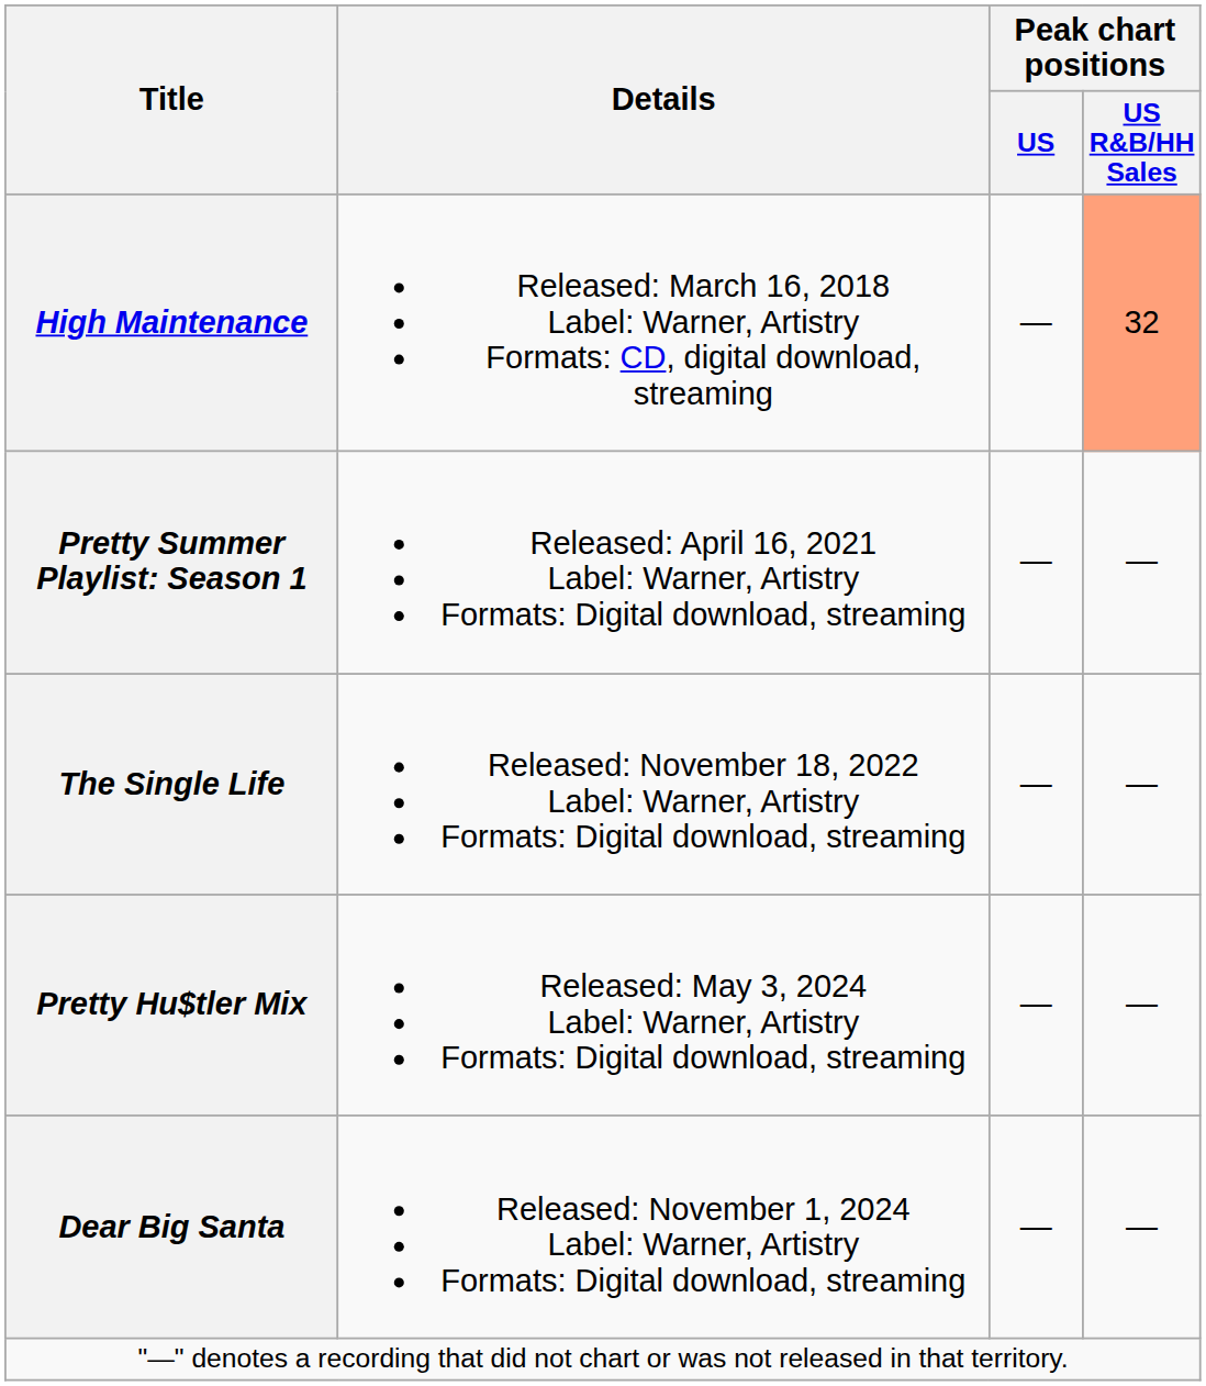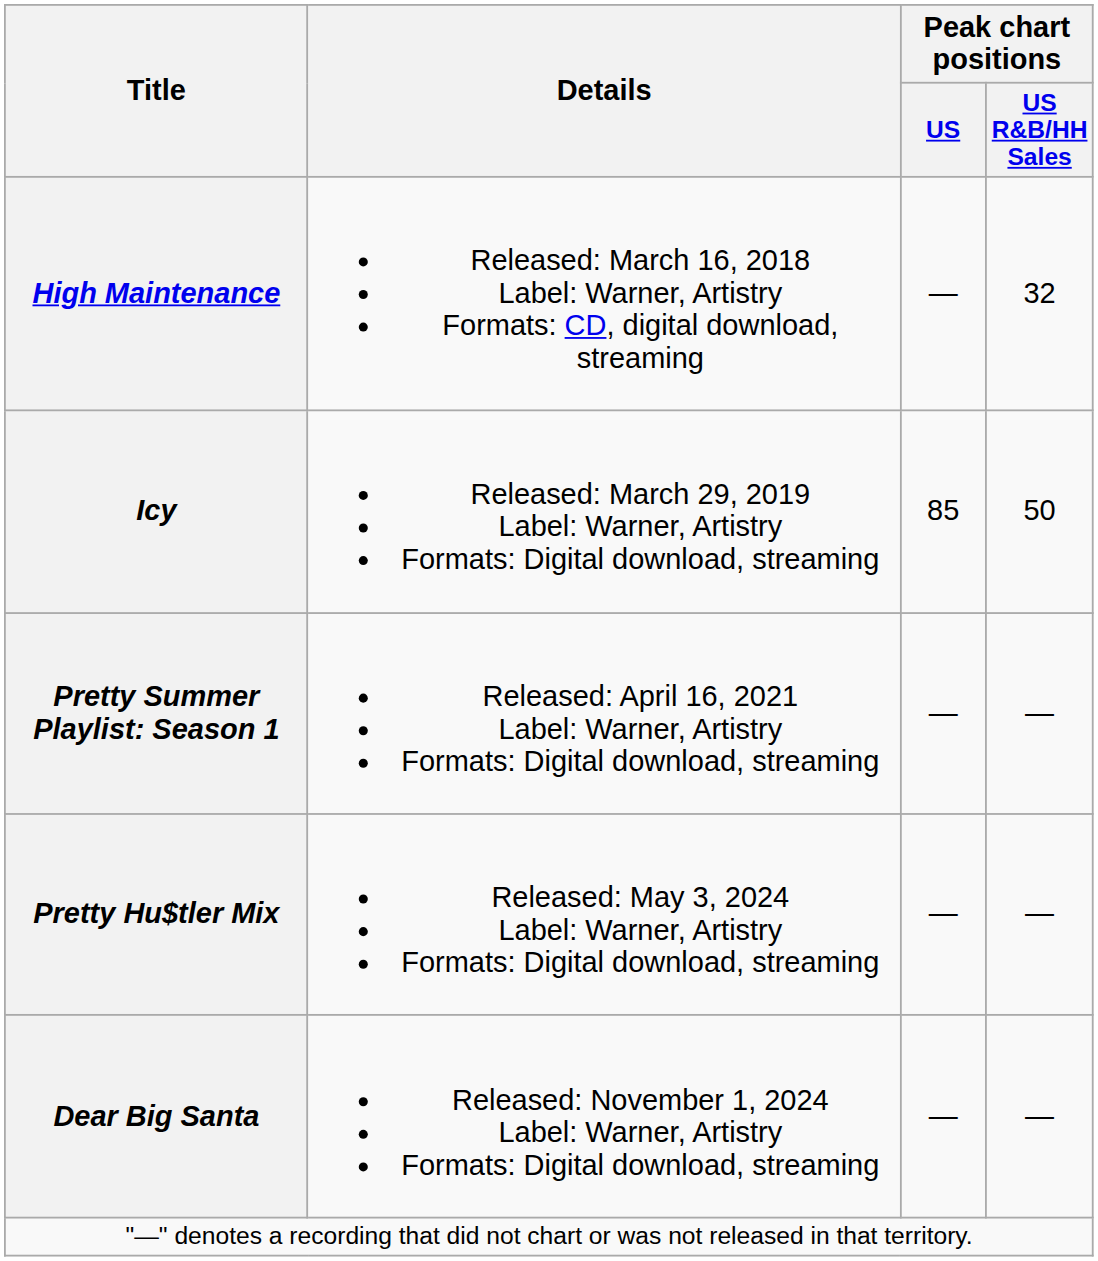High Maintenance | Peak chart positions / US R&B/HH Sales: lightsalmon background -> no background
+ row: Icy | Released: March 29, 2019 Label: Warner, Artistry Formats: Digital download, streaming | 85 | 50
- row: The Single Life | Released: November 18, 2022 Label: Warner, Artistry Formats: Digital download, streaming | — | —
